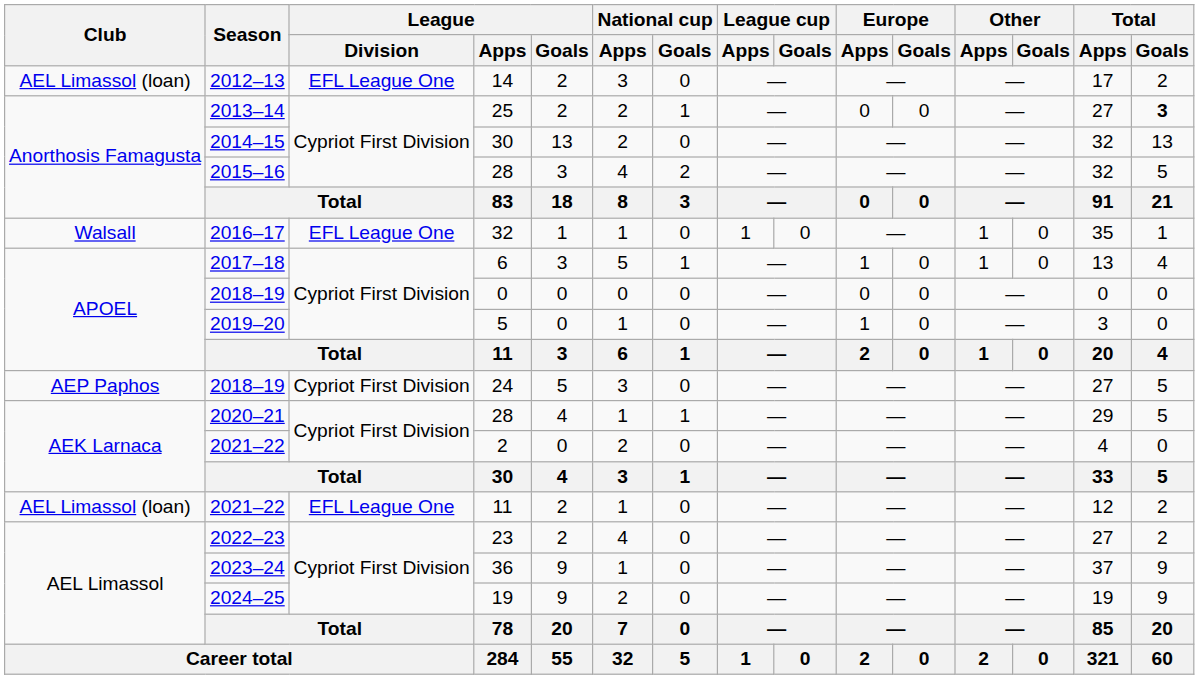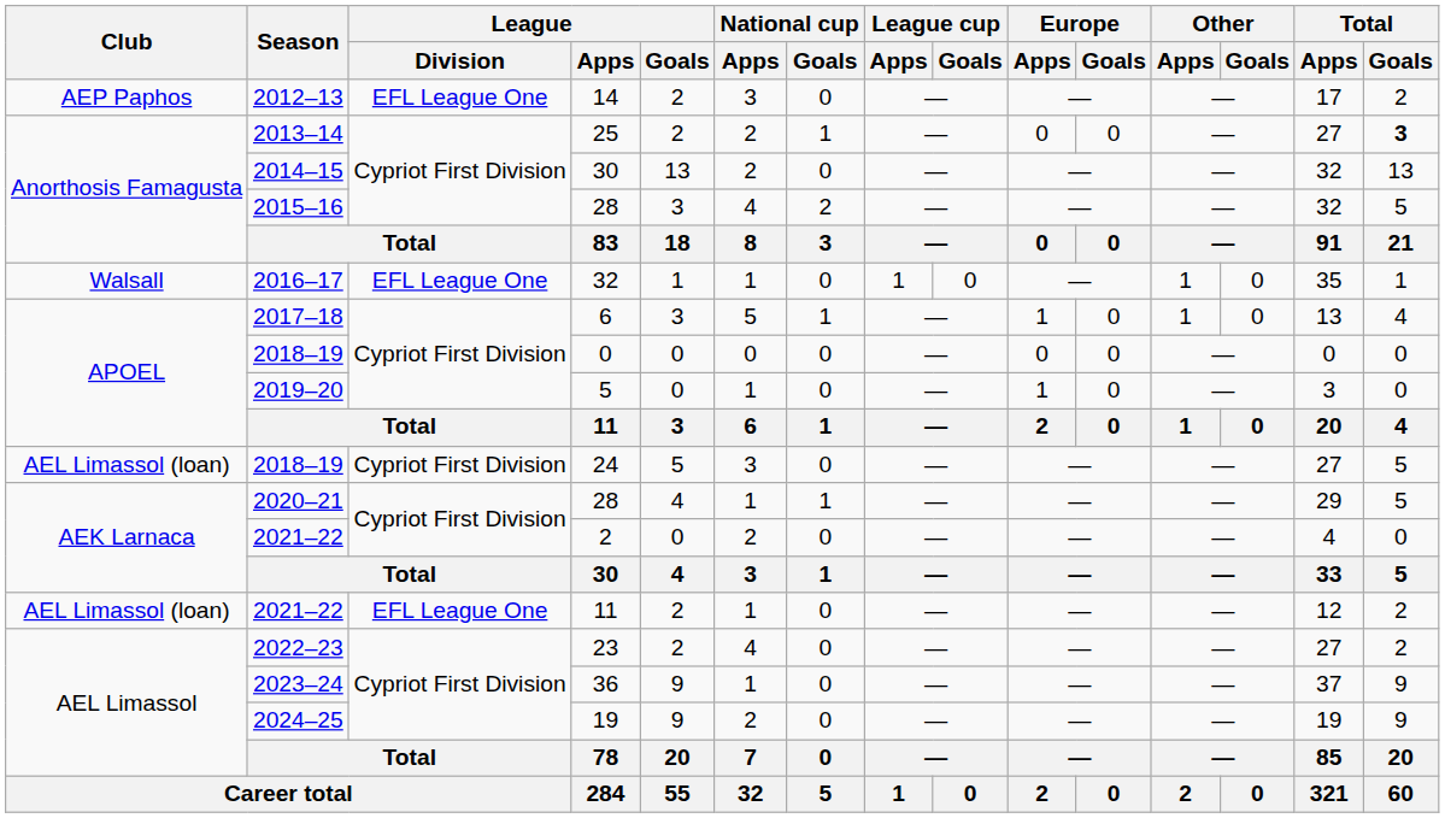14 | Club: AEL Limassol (loan) -> AEP Paphos
24 | Club: AEP Paphos -> AEL Limassol (loan)
